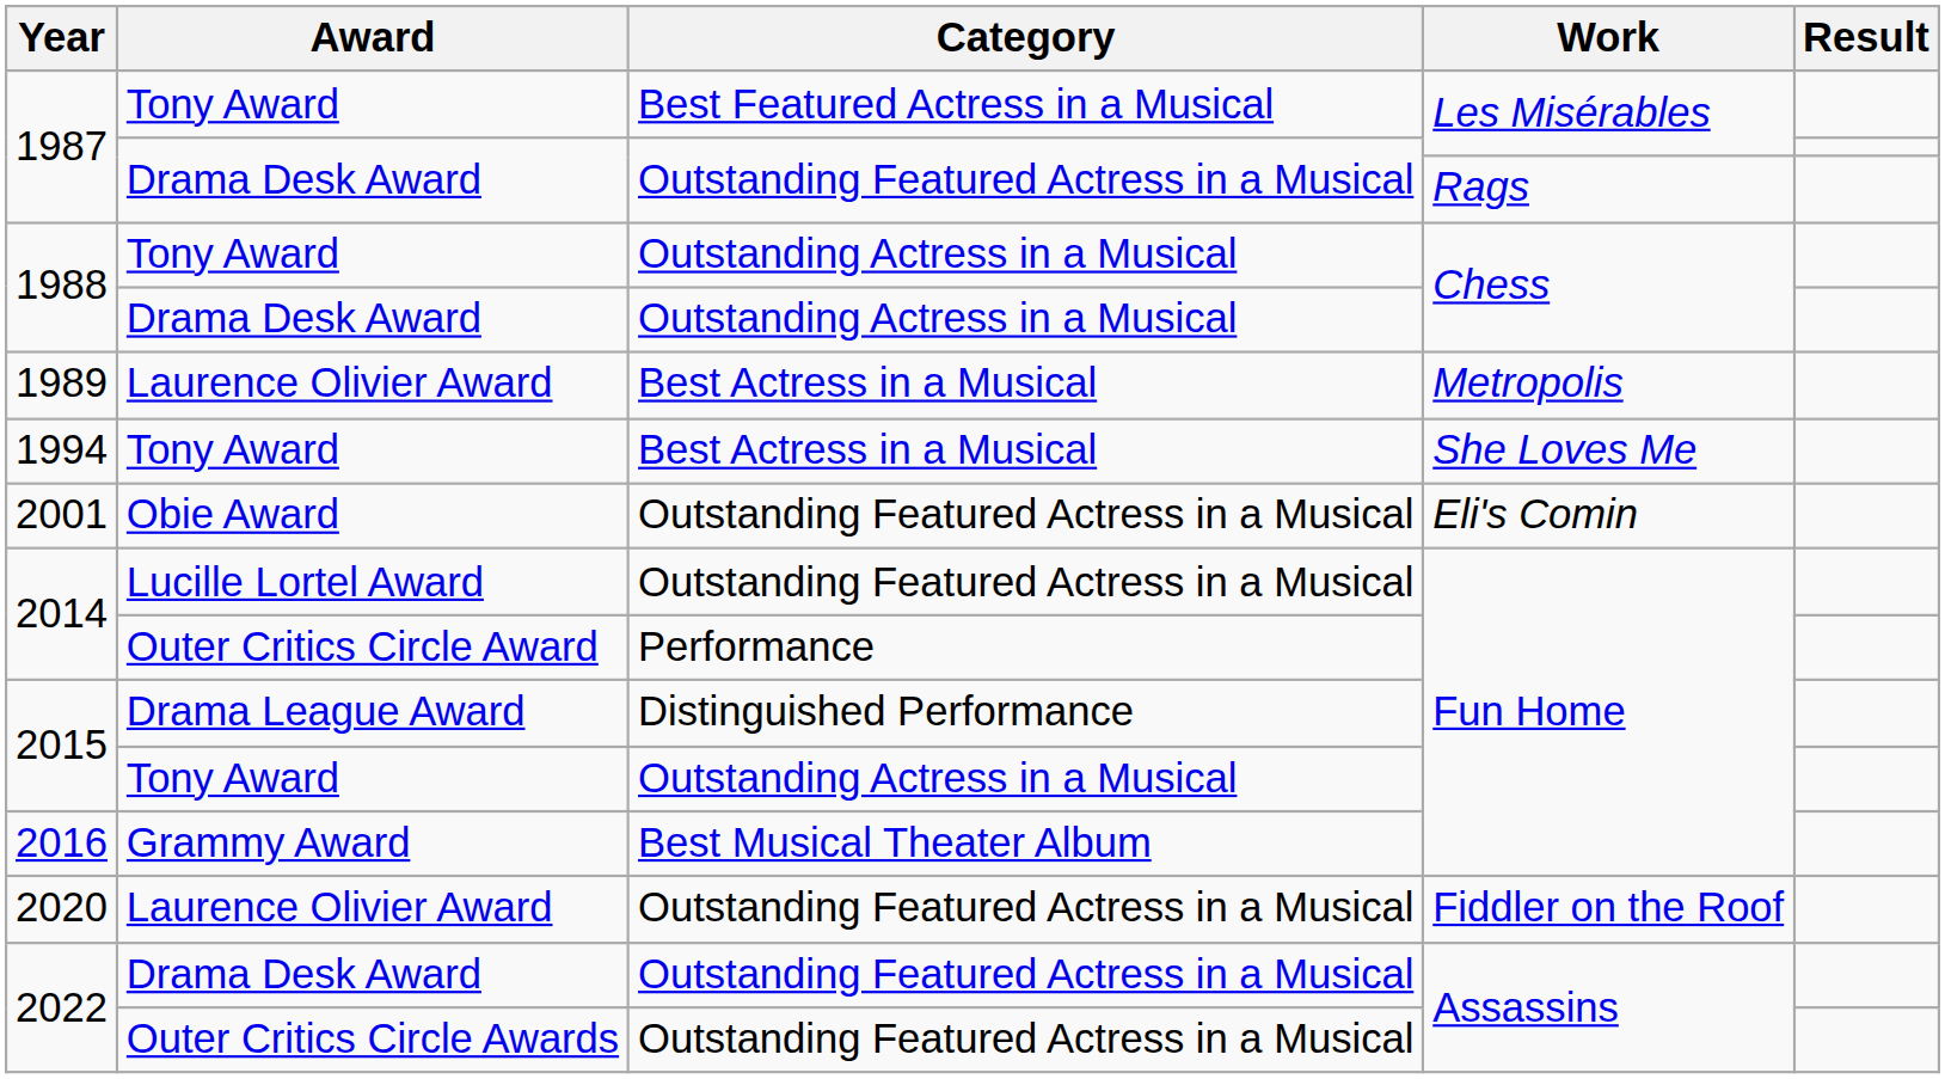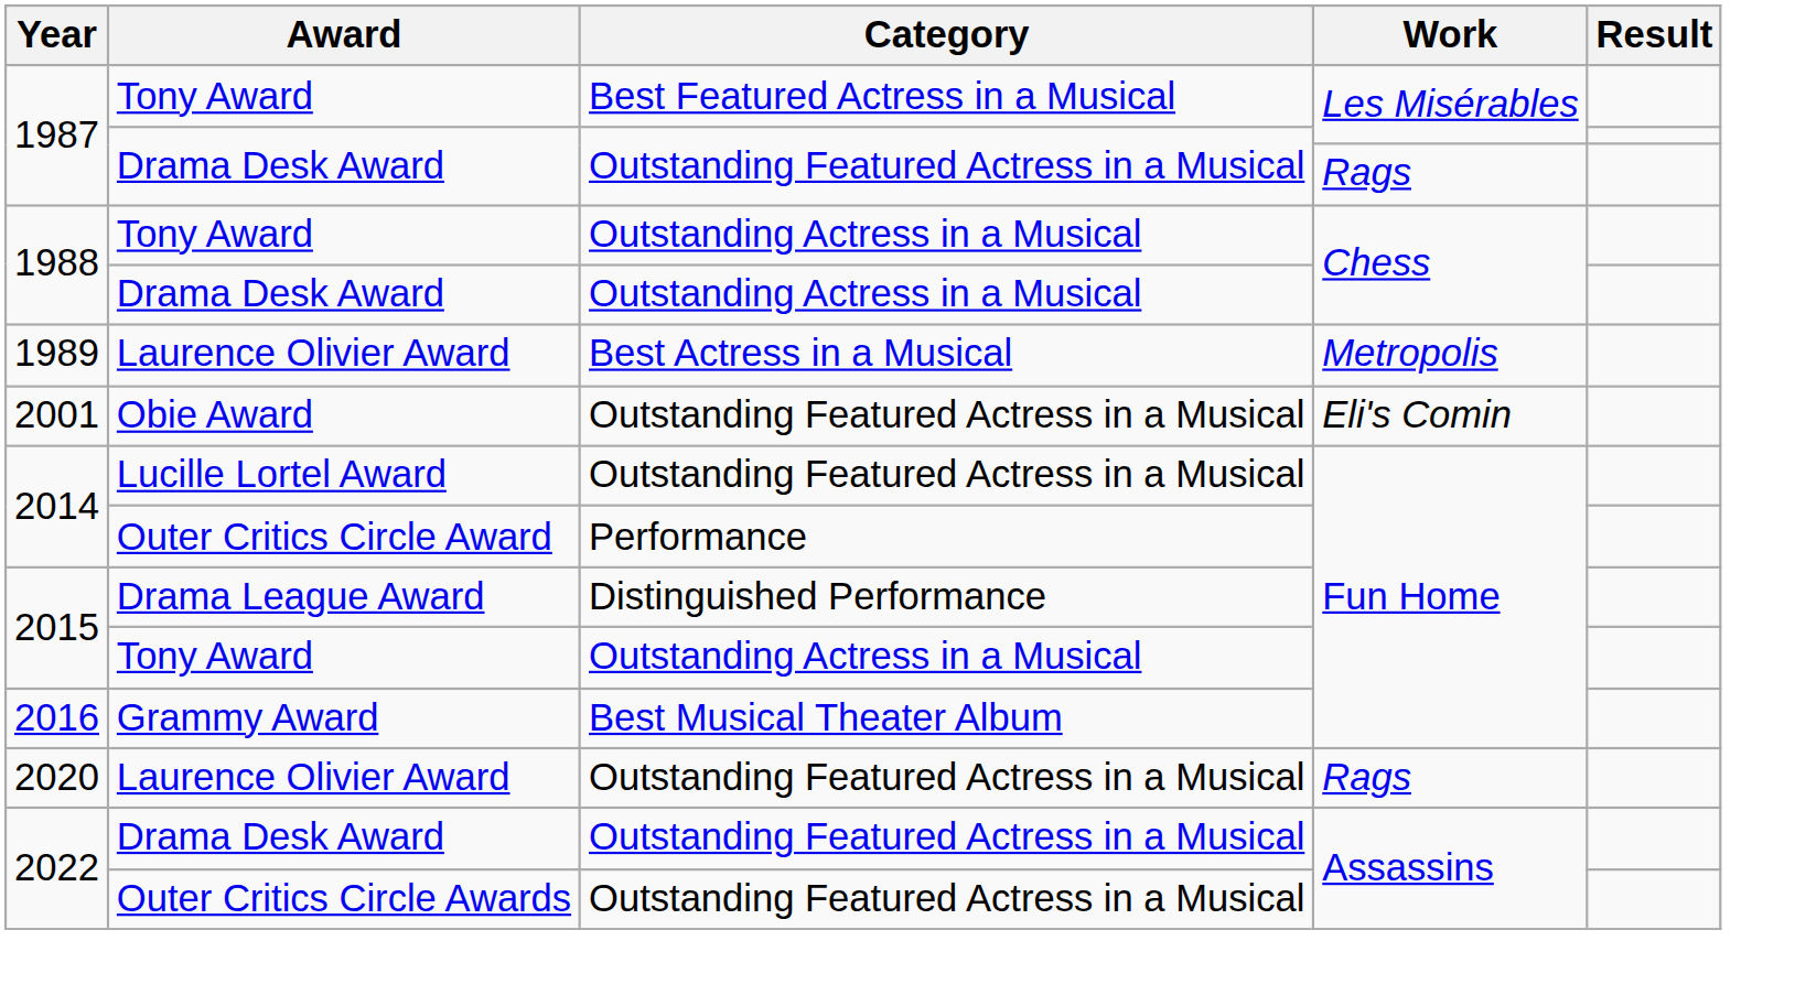- row: 1994 | Tony Award | Best Actress in a Musical | She Loves Me
2020 | Work: Fiddler on the Roof -> Rags
